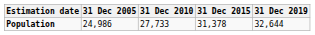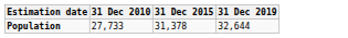- column: 31 Dec 2005 | 24,986
